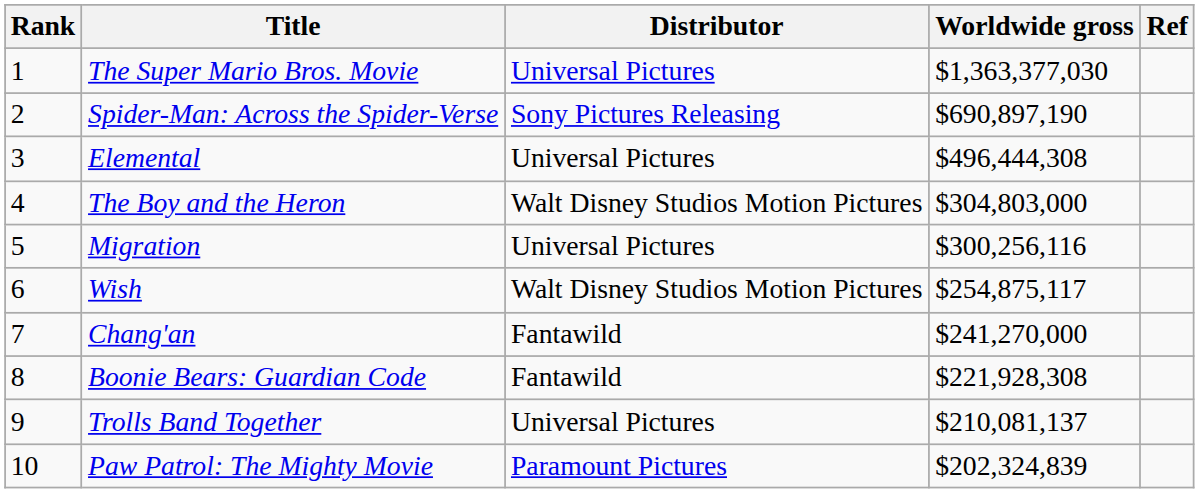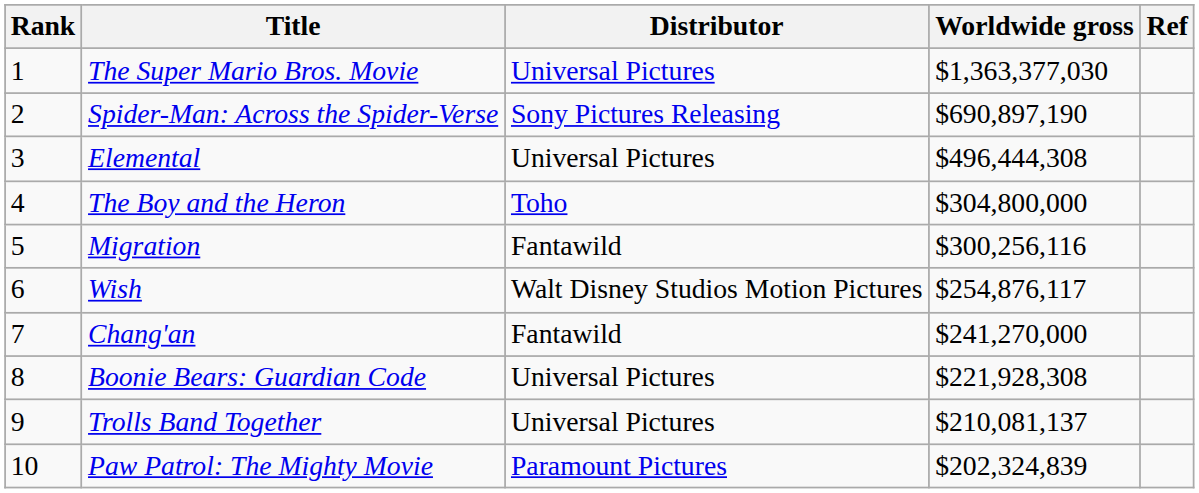The Boy and the Heron | Distributor: Walt Disney Studios Motion Pictures -> Toho
The Boy and the Heron | Worldwide gross: $304,803,000 -> $304,800,000
Migration | Distributor: Universal Pictures -> Fantawild
Wish | Worldwide gross: $254,875,117 -> $254,876,117
Boonie Bears: Guardian Code | Distributor: Fantawild -> Universal Pictures
